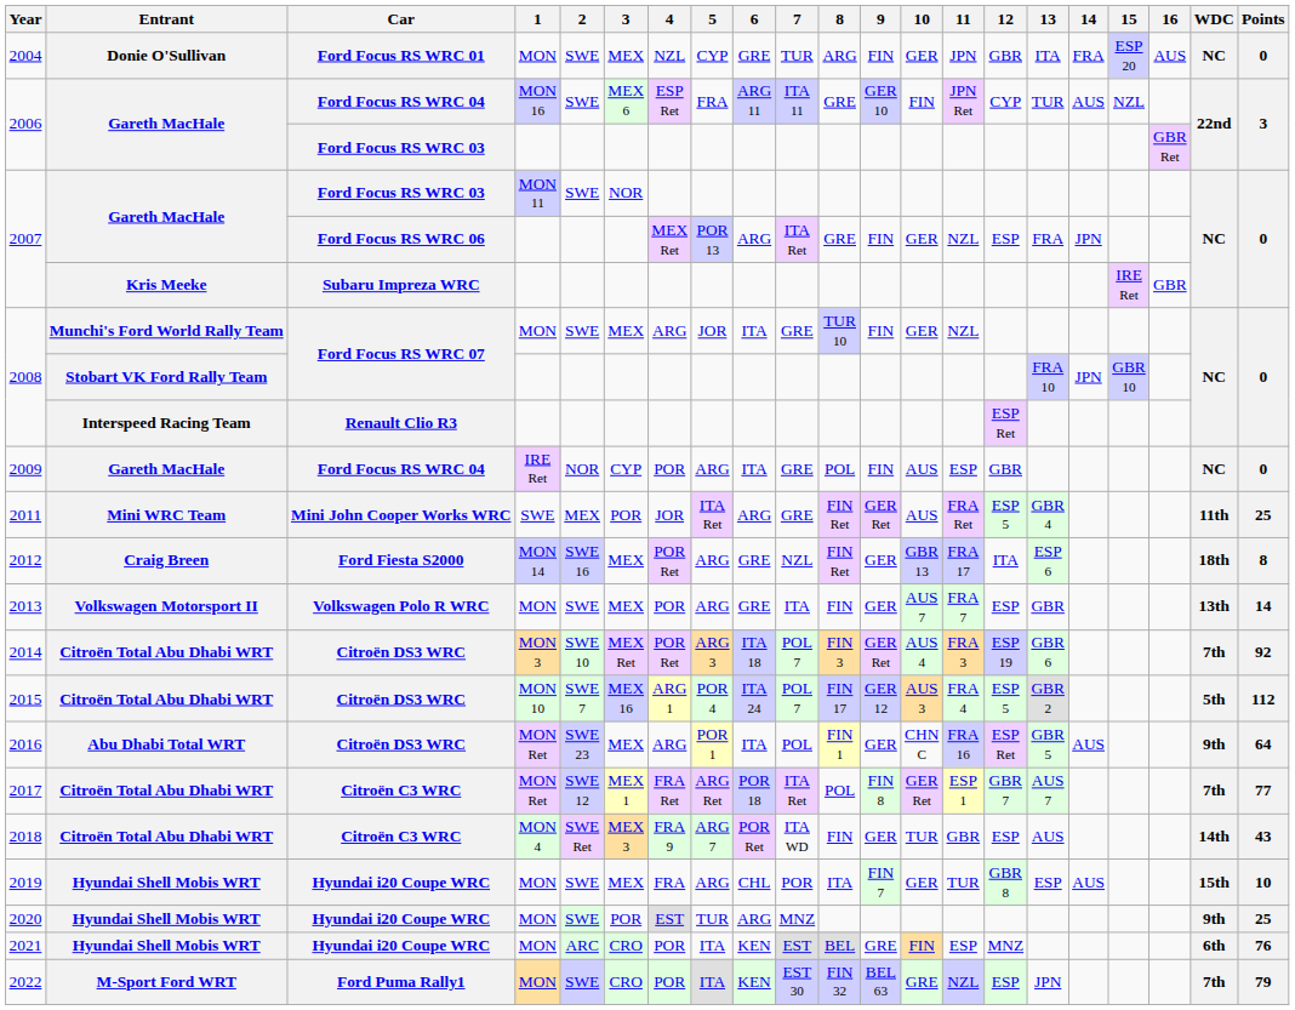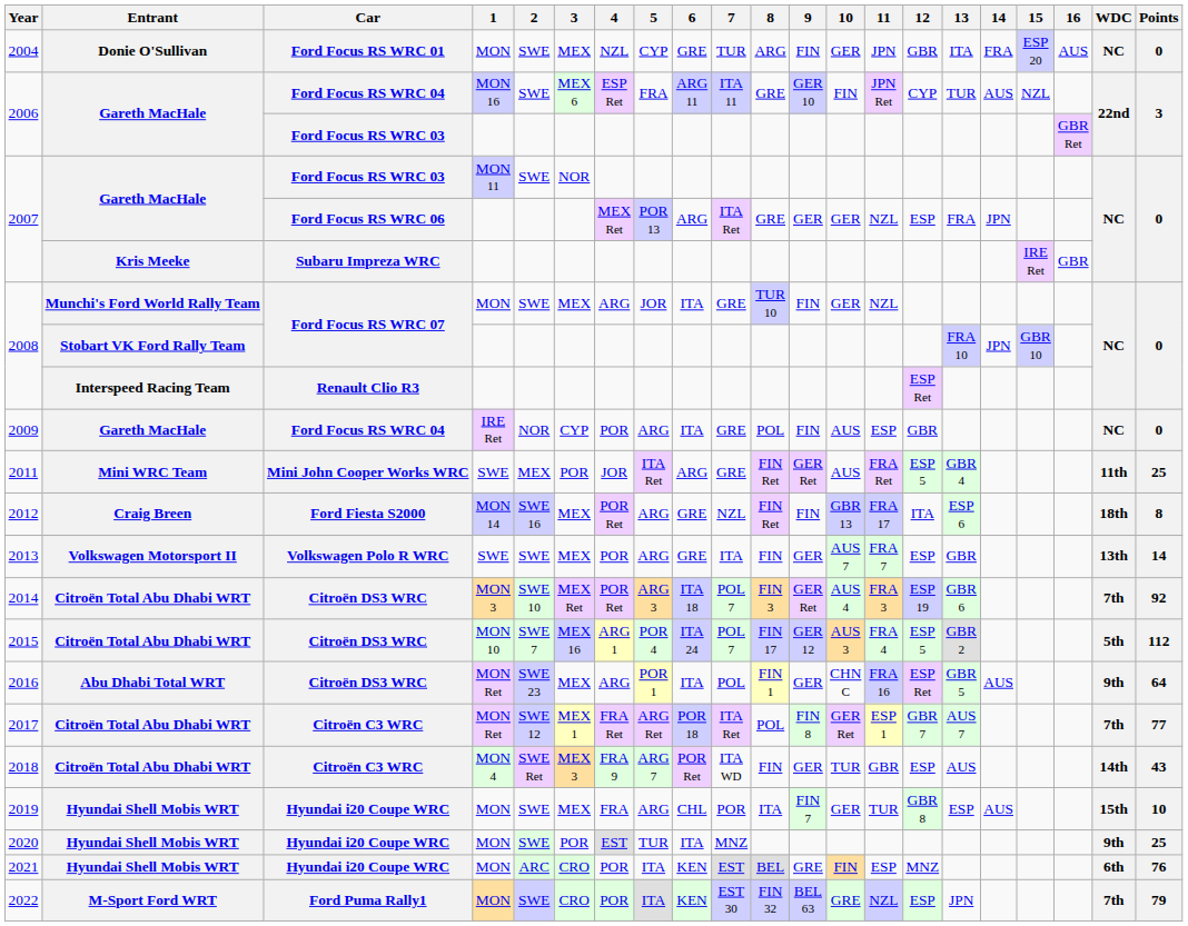2007 / Ford Focus RS WRC 06 | 9: FIN -> GER
2012 | 9: GER -> FIN
2013 | 1: MON -> SWE
2020 | 6: ARG -> ITA
